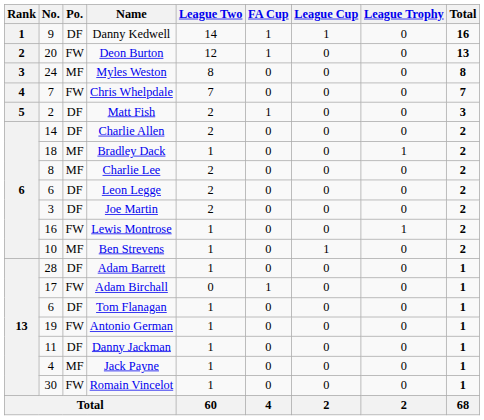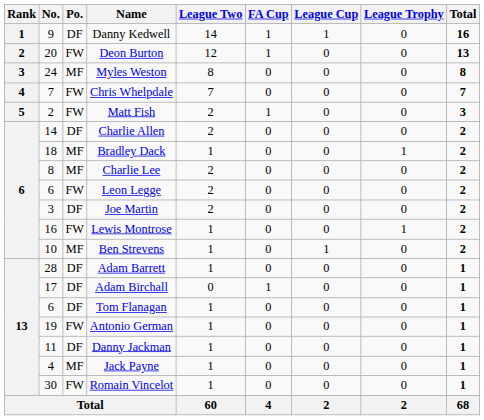Matt Fish | Po.: DF -> FW
Leon Legge | Po.: DF -> FW
Adam Birchall | Po.: FW -> DF
